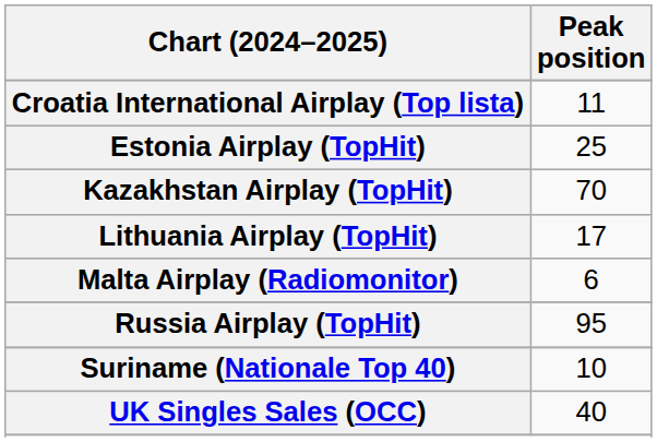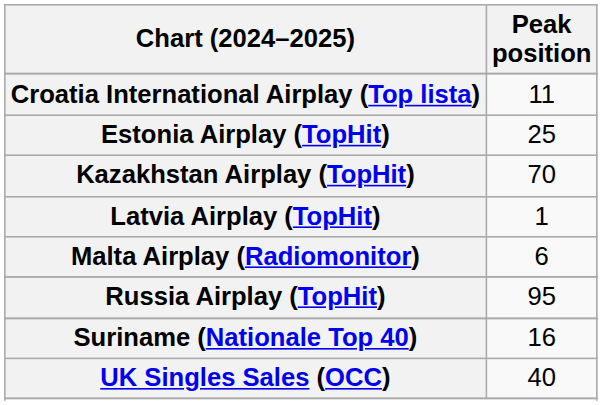+ row: Latvia Airplay (TopHit) | 1
- row: Lithuania Airplay (TopHit) | 17
Suriname (Nationale Top 40) | Peak position: 10 -> 16
